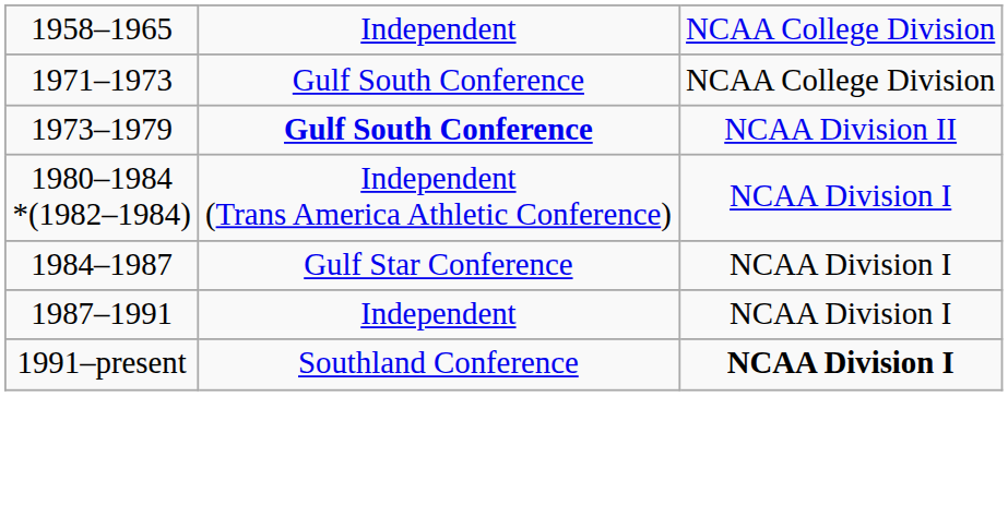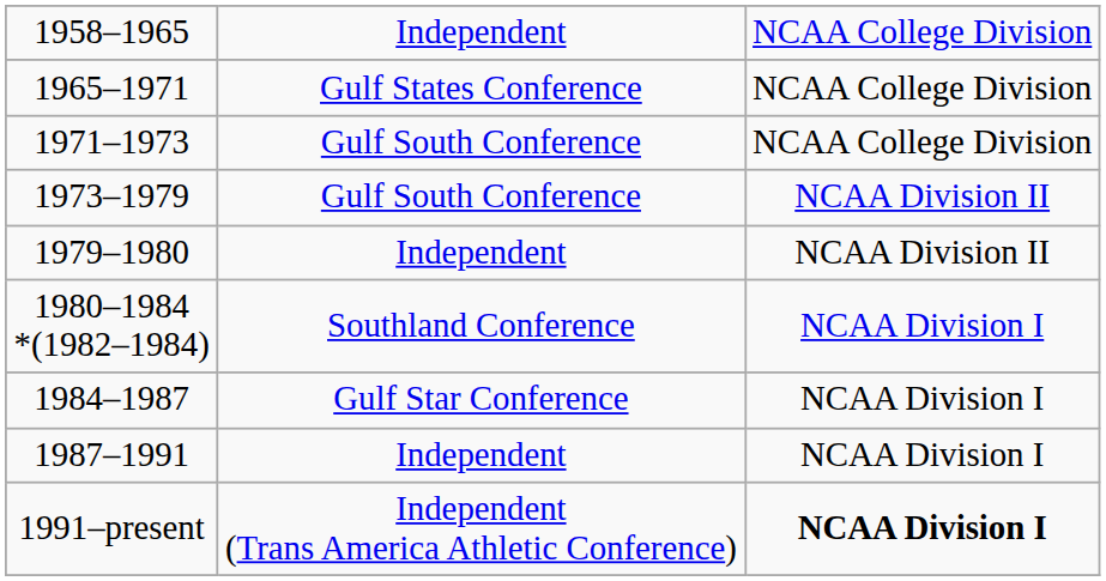+ row: 1965–1971 | Gulf States Conference | NCAA College Division
1973–1979 | column 2: bold -> normal
+ row: 1979–1980 | Independent | NCAA Division II
1980–1984 *(1982–1984) | column 2: Independent (Trans America Athletic Conference) -> Southland Conference
1991–present | column 2: Southland Conference -> Independent (Trans America Athletic Conference)
